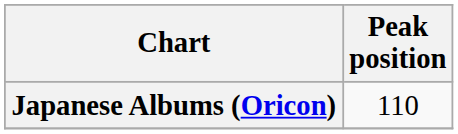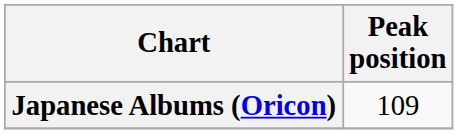Japanese Albums (Oricon) | Peak position: 110 -> 109
